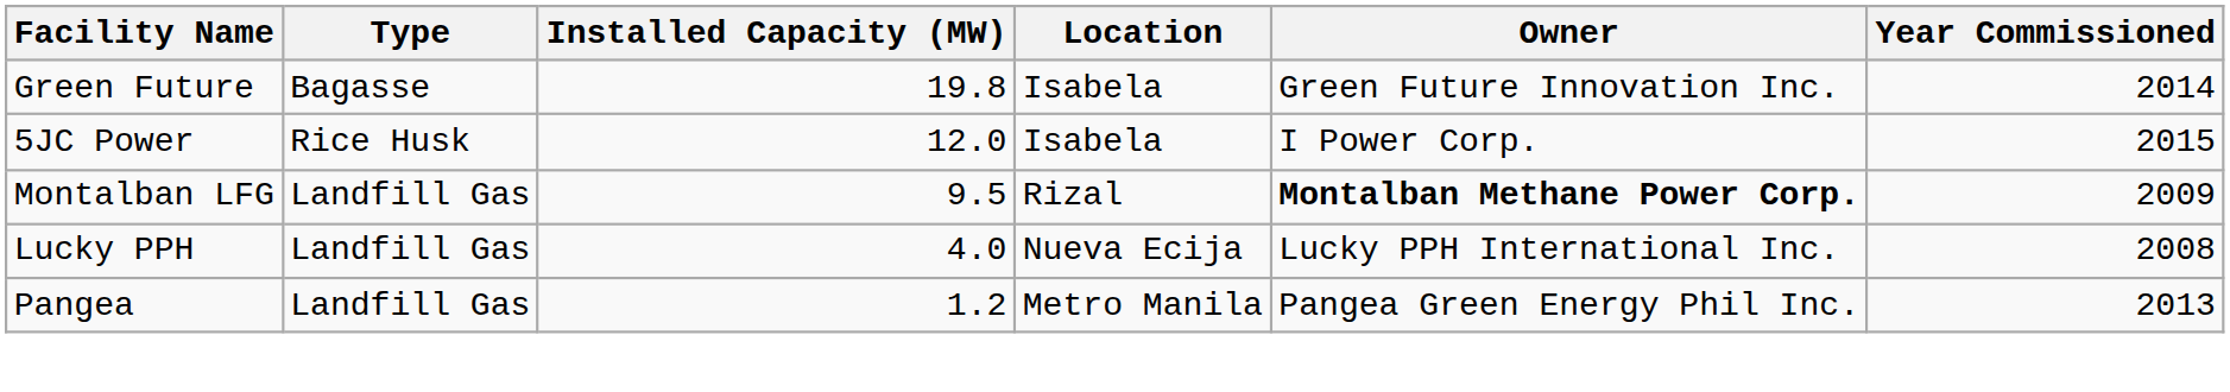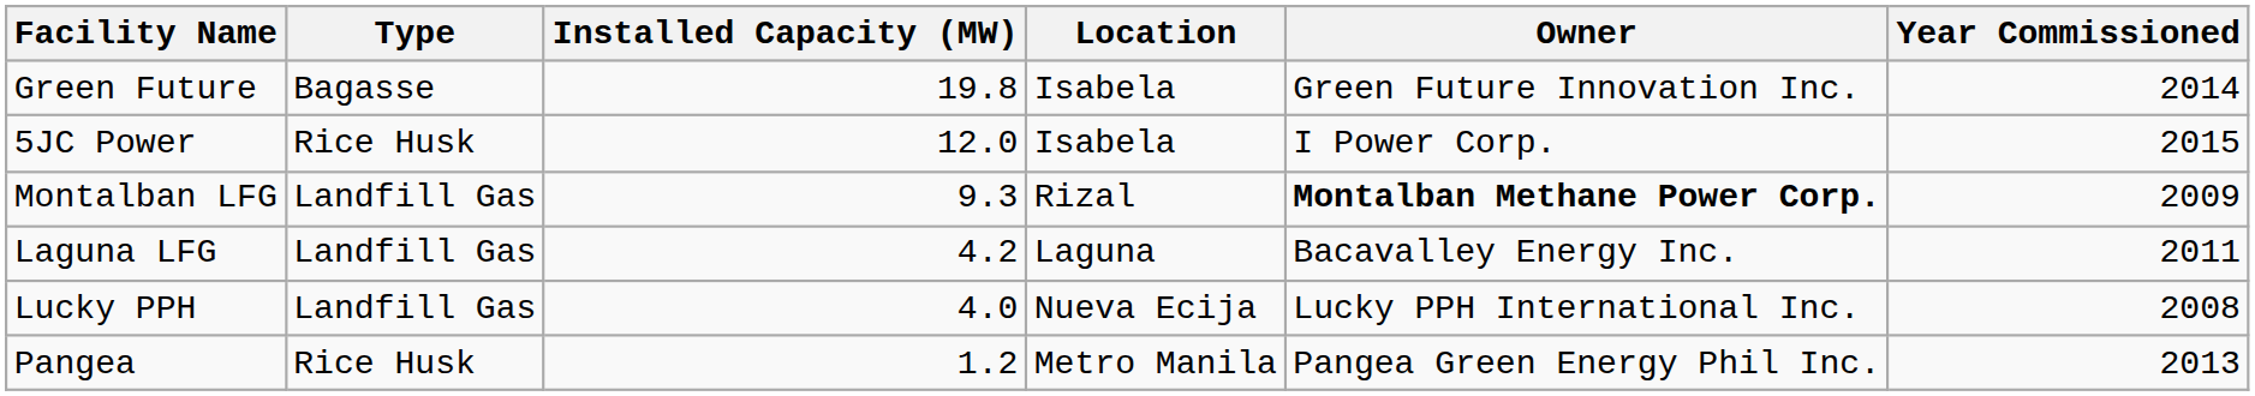Montalban LFG | Installed Capacity (MW): 9.5 -> 9.3
+ row: Laguna LFG | Landfill Gas | 4.2 | Laguna | Bacavalley Energy Inc. | 2011
Pangea | Type: Landfill Gas -> Rice Husk
